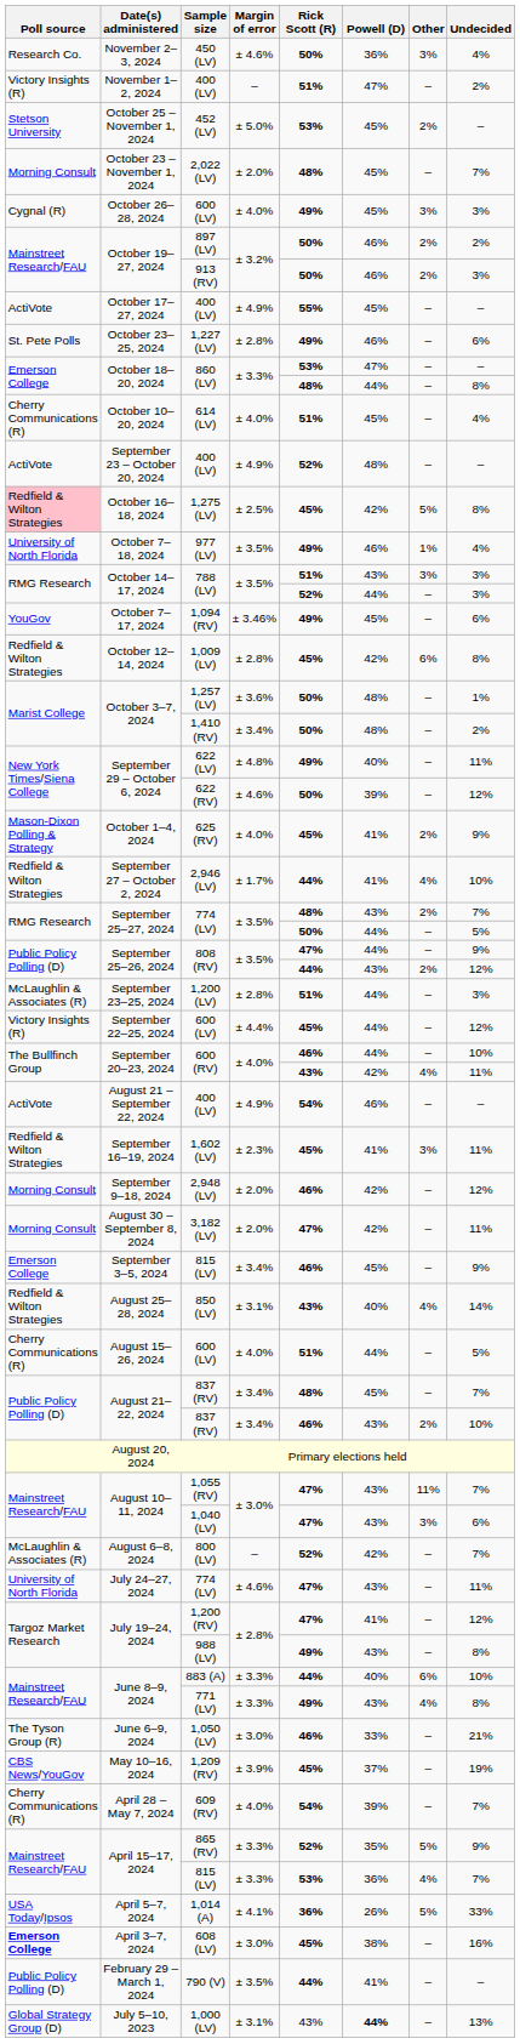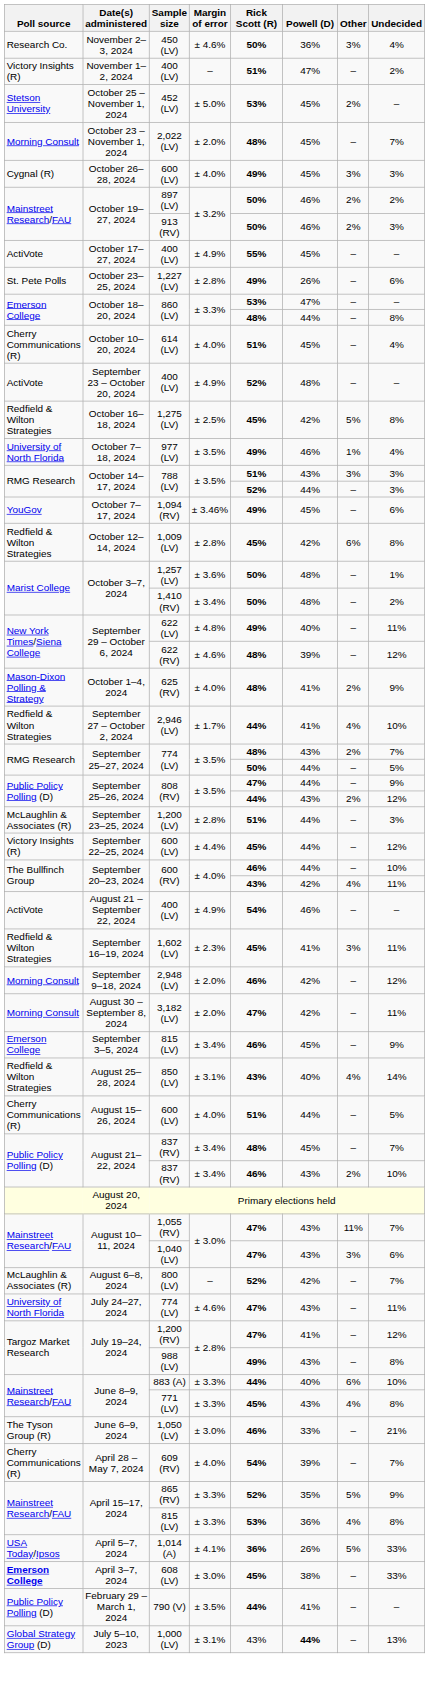October 23–25, 2024 | Powell (D): 46% -> 26%
October 16–18, 2024 | Poll source: pink background -> no background
September 29 – October 6, 2024 / 622 (RV) | Rick Scott (R): 50% -> 48%
October 1–4, 2024 | Rick Scott (R): 45% -> 48%
June 8–9, 2024 / 771 (LV) | Rick Scott (R): 49% -> 45%
- row: CBS News/YouGov | May 10–16, 2024 | 1,209 (RV) | ± 3.9% | 45% | 37% | – | 19%
April 15–17, 2024 / 815 (LV) | Undecided: 7% -> 8%
April 3–7, 2024 | Undecided: 16% -> 33%
